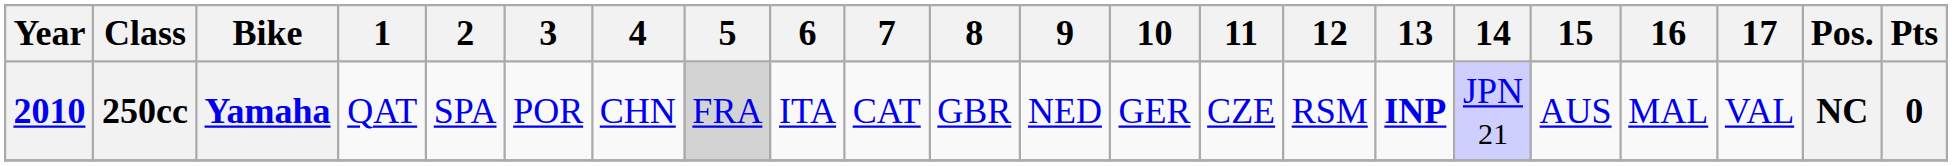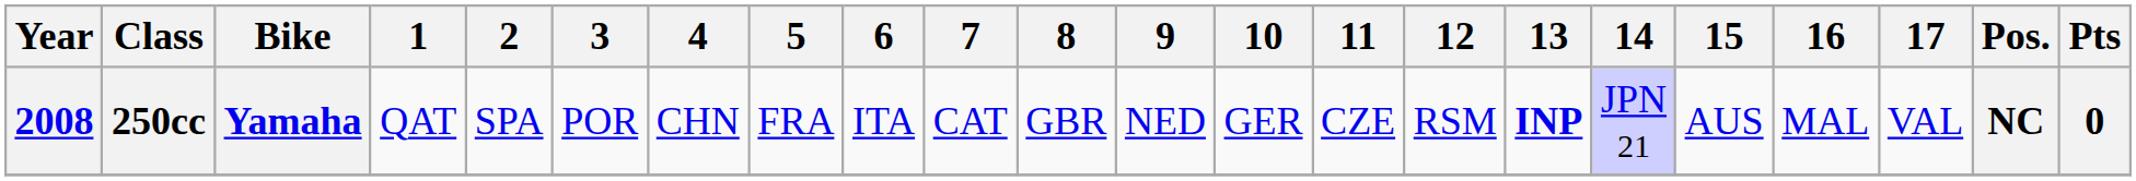250cc | Year: 2010 -> 2008
250cc | 5: lightgrey background -> no background
